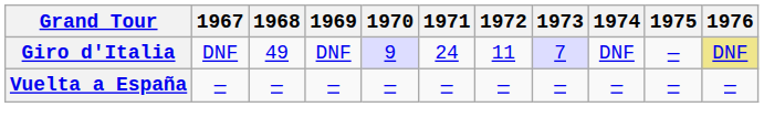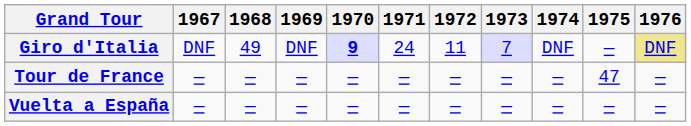Giro d'Italia | 1970: normal -> bold
+ row: Tour de France | — | — | — | — | — | — | — | — | 47 | —
